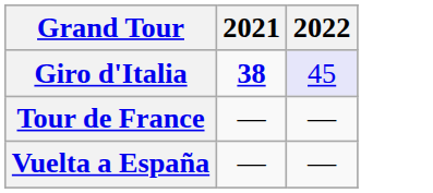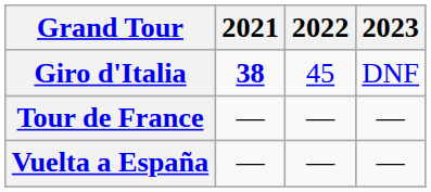+ column: 2023 | DNF | — | —
Giro d'Italia | 2022: lavender background -> no background
